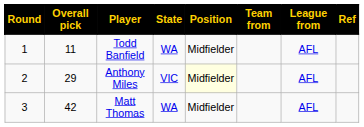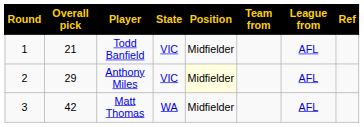Todd Banfield | Overall pick: 11 -> 21
Todd Banfield | State: WA -> VIC
